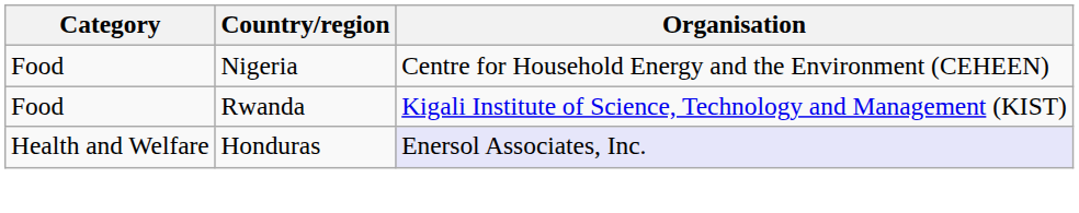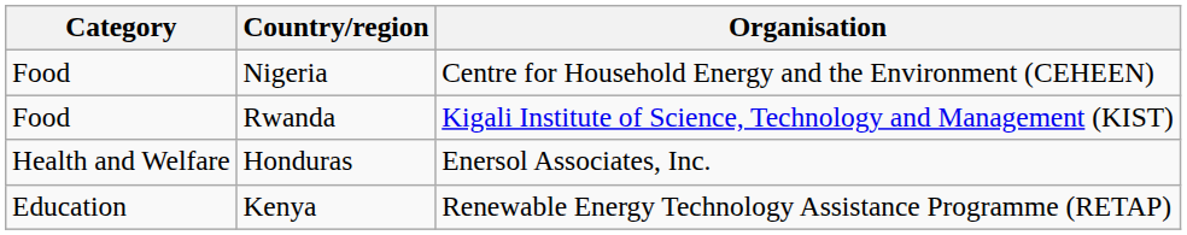Honduras | Organisation: lavender background -> no background
+ row: Education | Kenya | Renewable Energy Technology Assistance Programme (RETAP)
